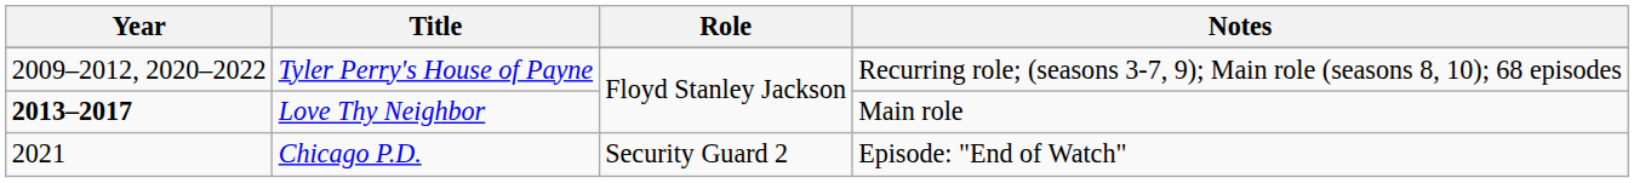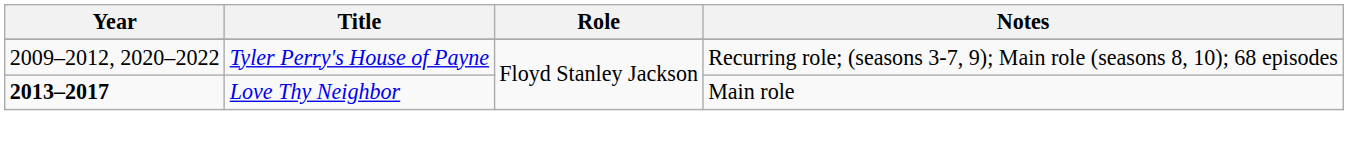- row: 2021 | Chicago P.D. | Security Guard 2 | Episode: "End of Watch"
